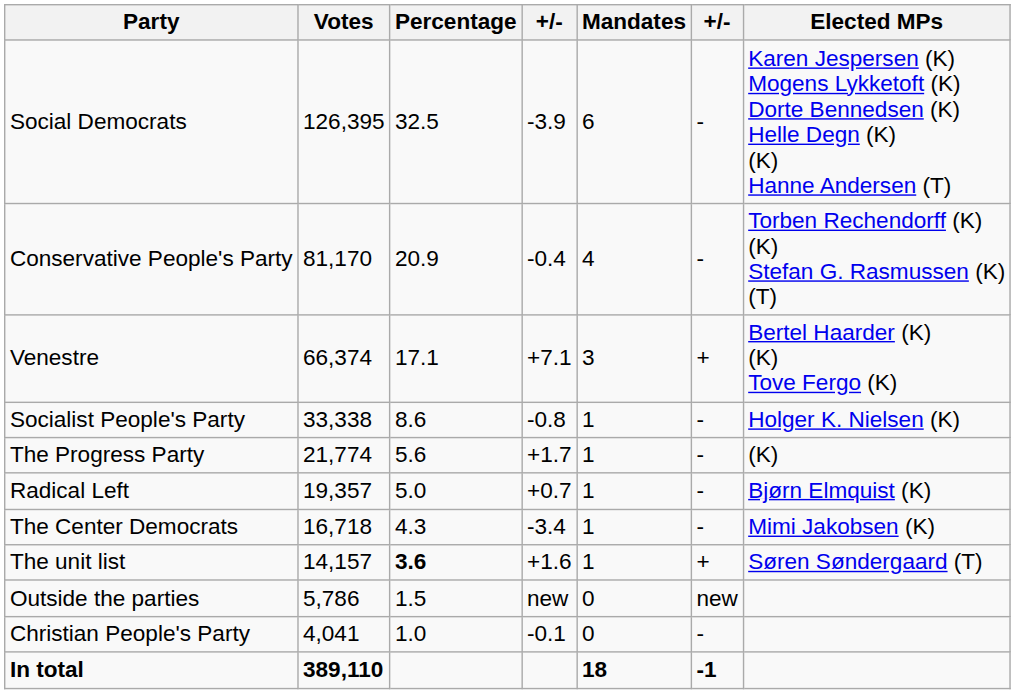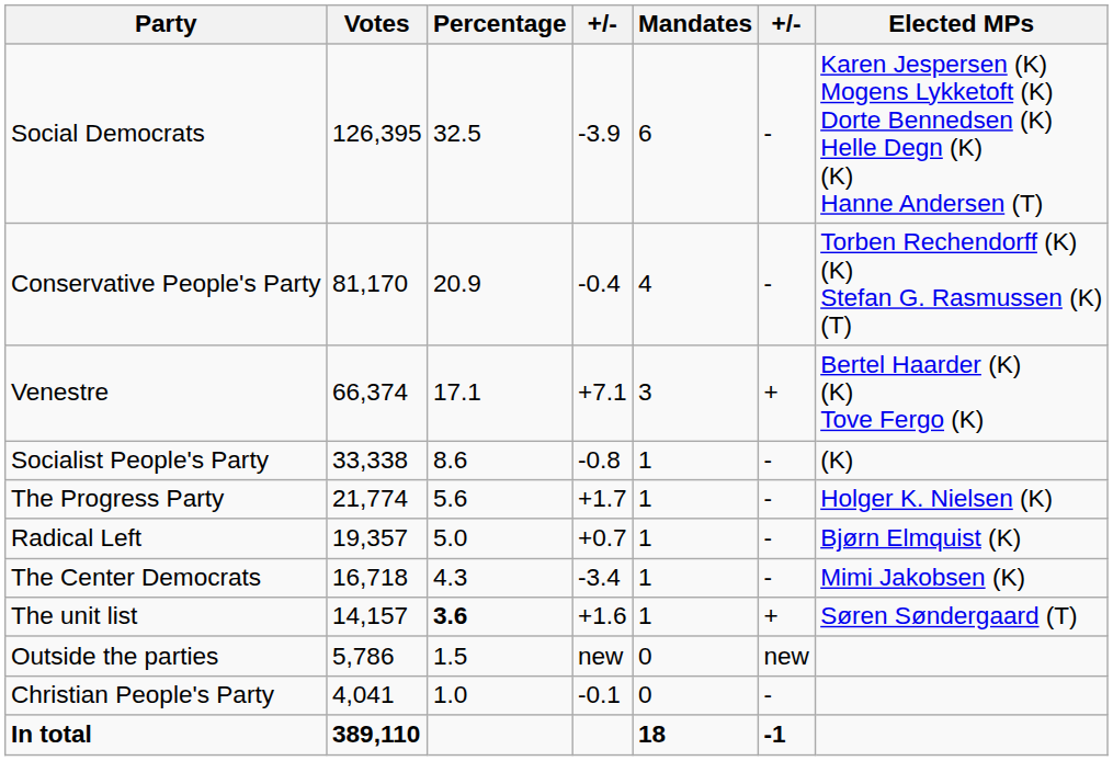Socialist People's Party | Elected MPs: Holger K. Nielsen (K) -> (K)
The Progress Party | Elected MPs: (K) -> Holger K. Nielsen (K)
